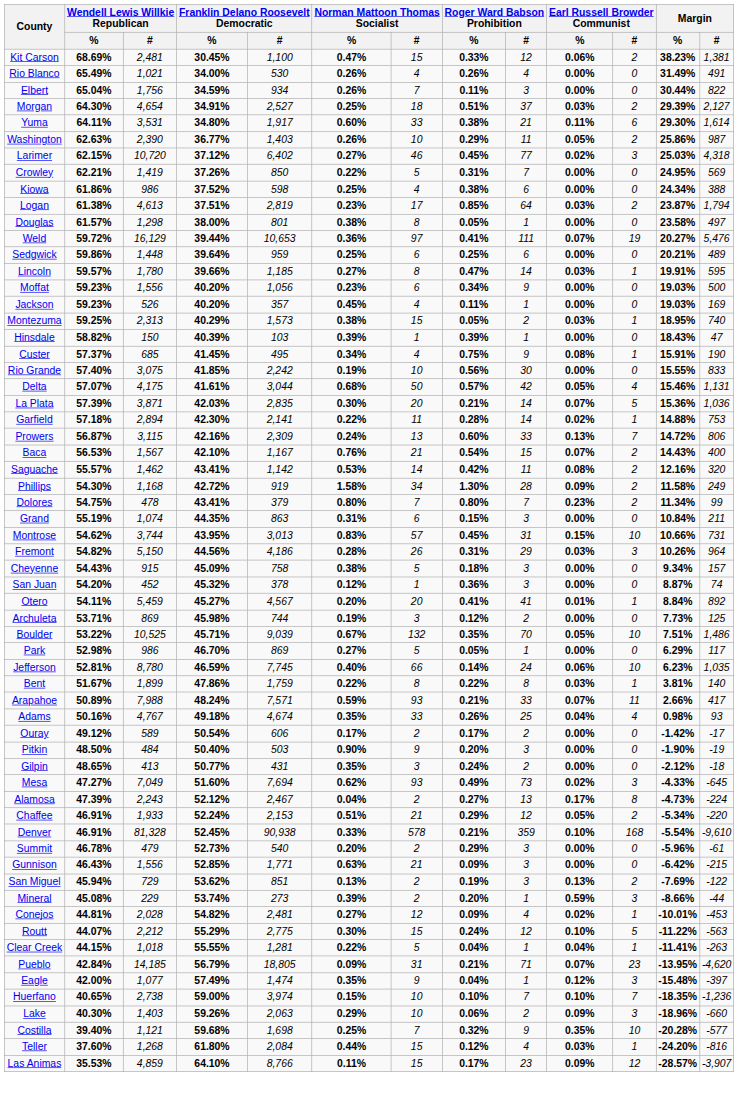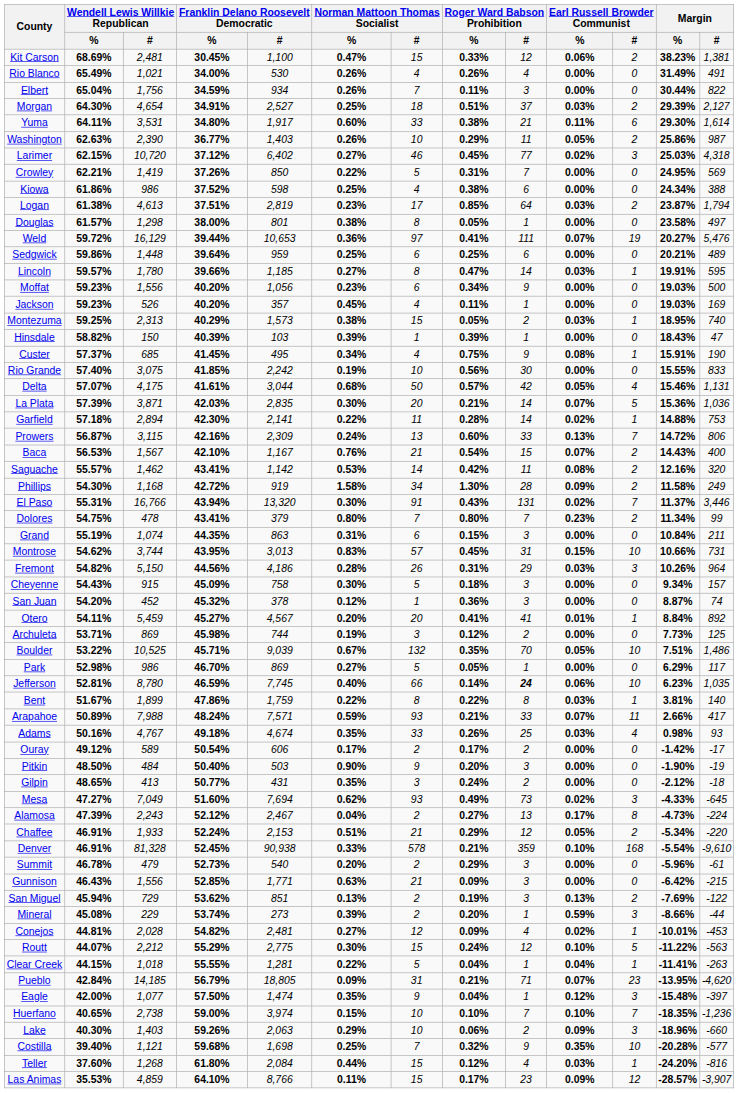+ row: El Paso | 55.31% | 16,766 | 43.94% | 13,320 | 0.30% | 91 | 0.43% | 131 | 0.02% | 7 | 11.37% | 3,446
Cheyenne | Norman Mattoon Thomas Socialist / %: 0.38% -> 0.30%
Jefferson | Roger Ward Babson Prohibition / #: normal -> bold
Adams | Earl Russell Browder Communist / %: 0.04% -> 0.03%
Eagle | Franklin Delano Roosevelt Democratic / %: 57.49% -> 57.50%
